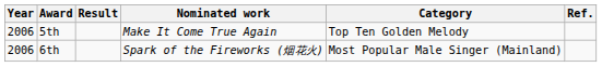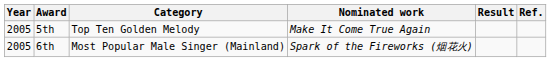columns swapped: Category <-> Result
5th | Year: 2006 -> 2005
6th | Year: 2006 -> 2005
